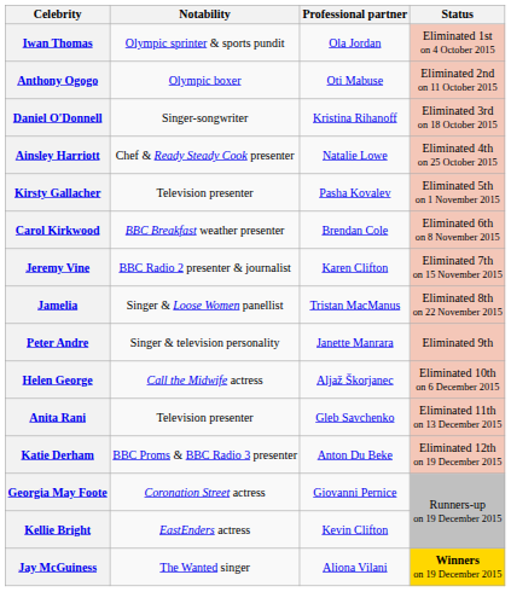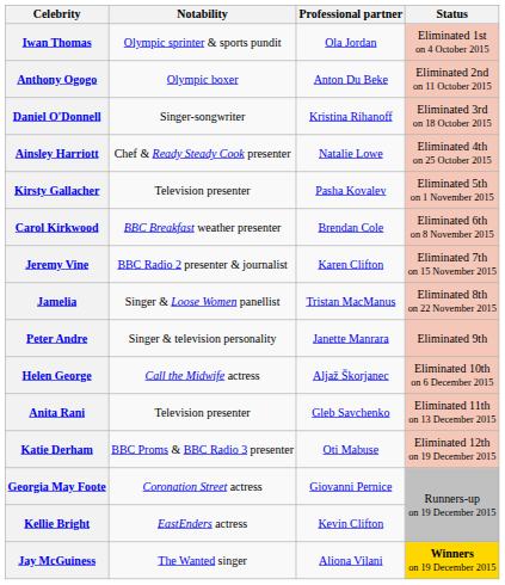Anthony Ogogo | Professional partner: Oti Mabuse -> Anton Du Beke
Katie Derham | Professional partner: Anton Du Beke -> Oti Mabuse
